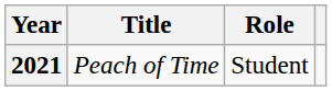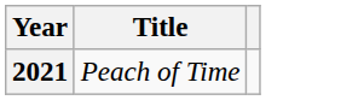- column: Role | Student
